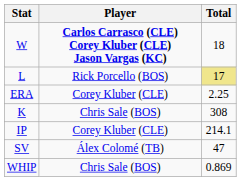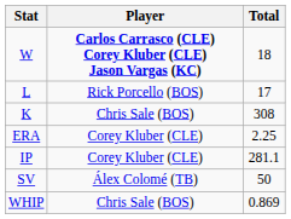L | Total: khaki background -> no background
rows swapped: ERA <-> K
IP | Total: 214.1 -> 281.1
SV | Total: 47 -> 50
